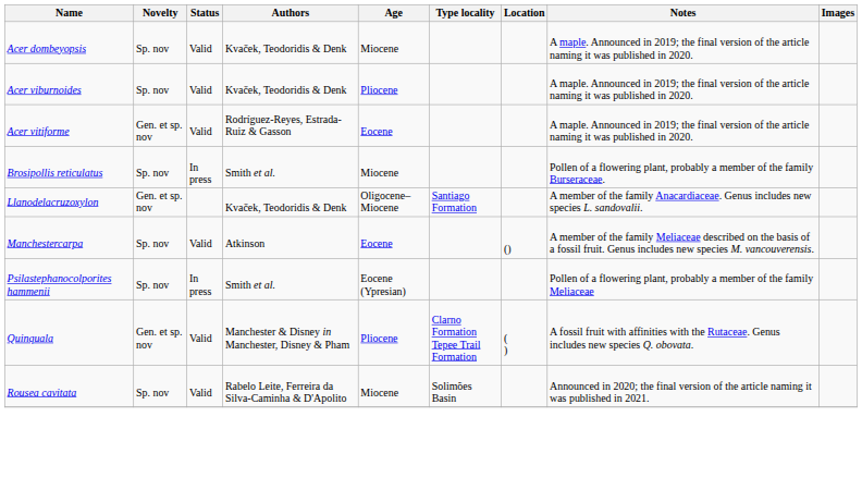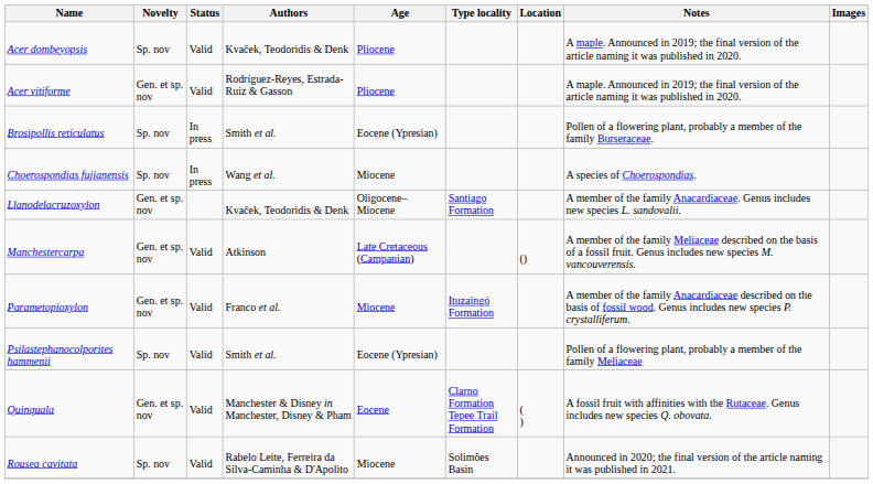Acer dombeyopsis | Age: Miocene -> Pliocene
- row: Acer viburnoides | Sp. nov | Valid | Kvaček, Teodoridis & Denk | Pliocene | A maple. Announced in 2019; the final version of the article naming it was published in 2020.
Acer vitiforme | Age: Eocene -> Pliocene
Brosipollis reticulatus | Age: Miocene -> Eocene (Ypresian)
+ row: Choerospondias fujianensis | Sp. nov | In press | Wang et al. | Miocene | A species of Choerospondias.
Manchestercarpa | Novelty: Sp. nov -> Gen. et sp. nov
Manchestercarpa | Age: Eocene -> Late Cretaceous (Campanian)
+ row: Parametopioxylon | Gen. et sp. nov | Valid | Franco et al. | Miocene | Ituzaingó Formation | A member of the family Anacardiaceae described on the basis of fossil wood. Genus includes new species P. crystalliferum.
Psilastephanocolporites hammenii | Status: In press -> Valid
Quinquala | Age: Pliocene -> Eocene
